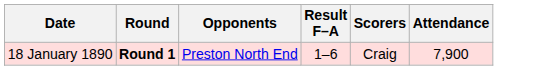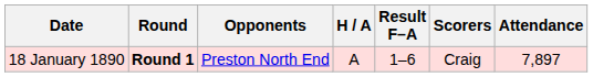+ column: H / A | A
18 January 1890 | Attendance: 7,900 -> 7,897
